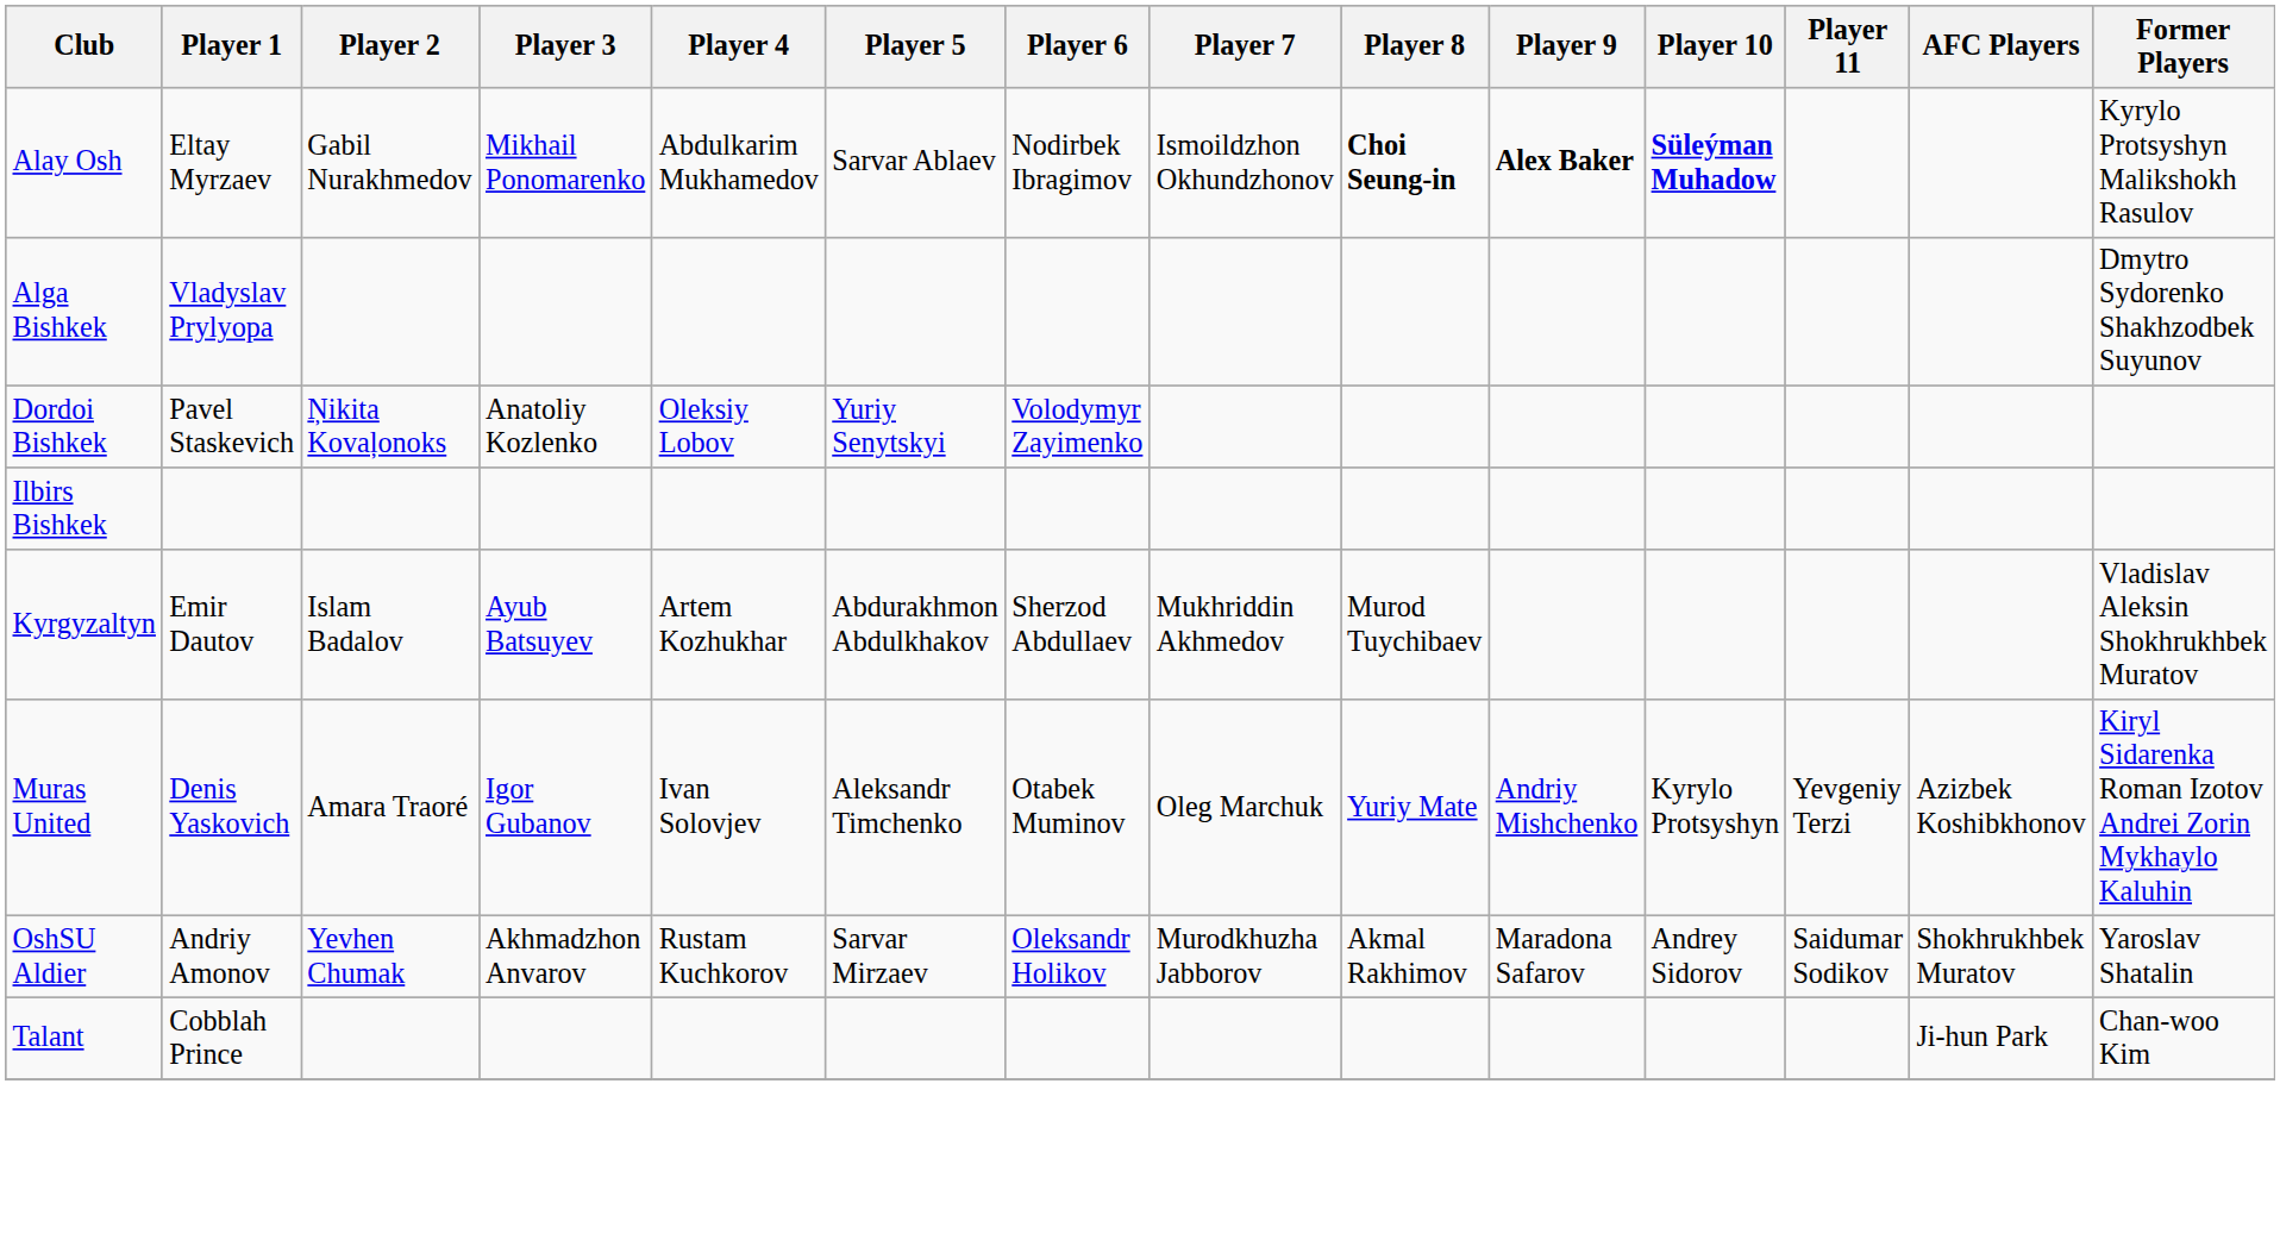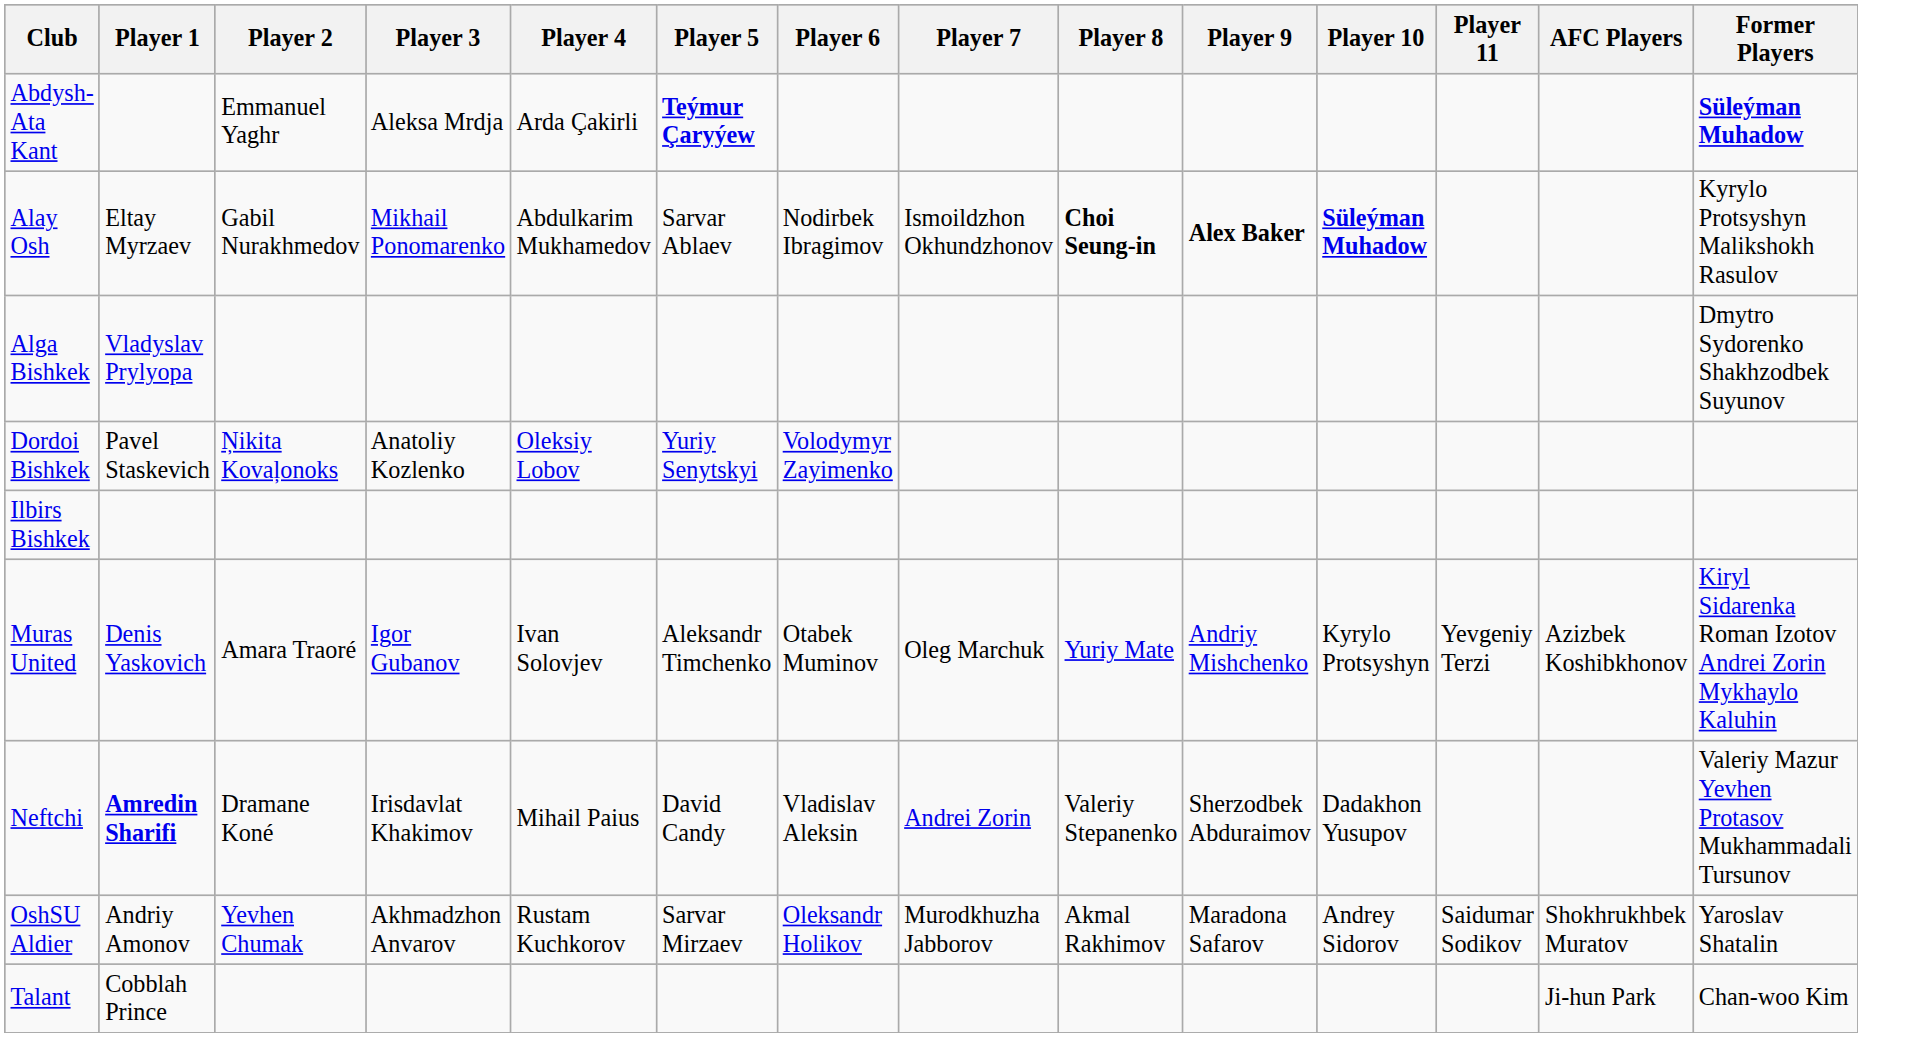+ row: Abdysh-Ata Kant | Emmanuel Yaghr | Aleksa Mrdja | Arda Çakirli | Teýmur Çaryýew | Süleýman Muhadow
- row: Kyrgyzaltyn | Emir Dautov | Islam Badalov | Ayub Batsuyev | Artem Kozhukhar | Abdurakhmon Abdulkhakov | Sherzod Abdullaev | Mukhriddin Akhmedov | Murod Tuychibaev | Vladislav Aleksin Shokhrukhbek Muratov
+ row: Neftchi | Amredin Sharifi | Dramane Koné | Irisdavlat Khakimov | Mihail Paius | David Candy | Vladislav Aleksin | Andrei Zorin | Valeriy Stepanenko | Sherzodbek Abduraimov | Dadakhon Yusupov | Valeriy Mazur Yevhen Protasov Mukhammadali Tursunov
